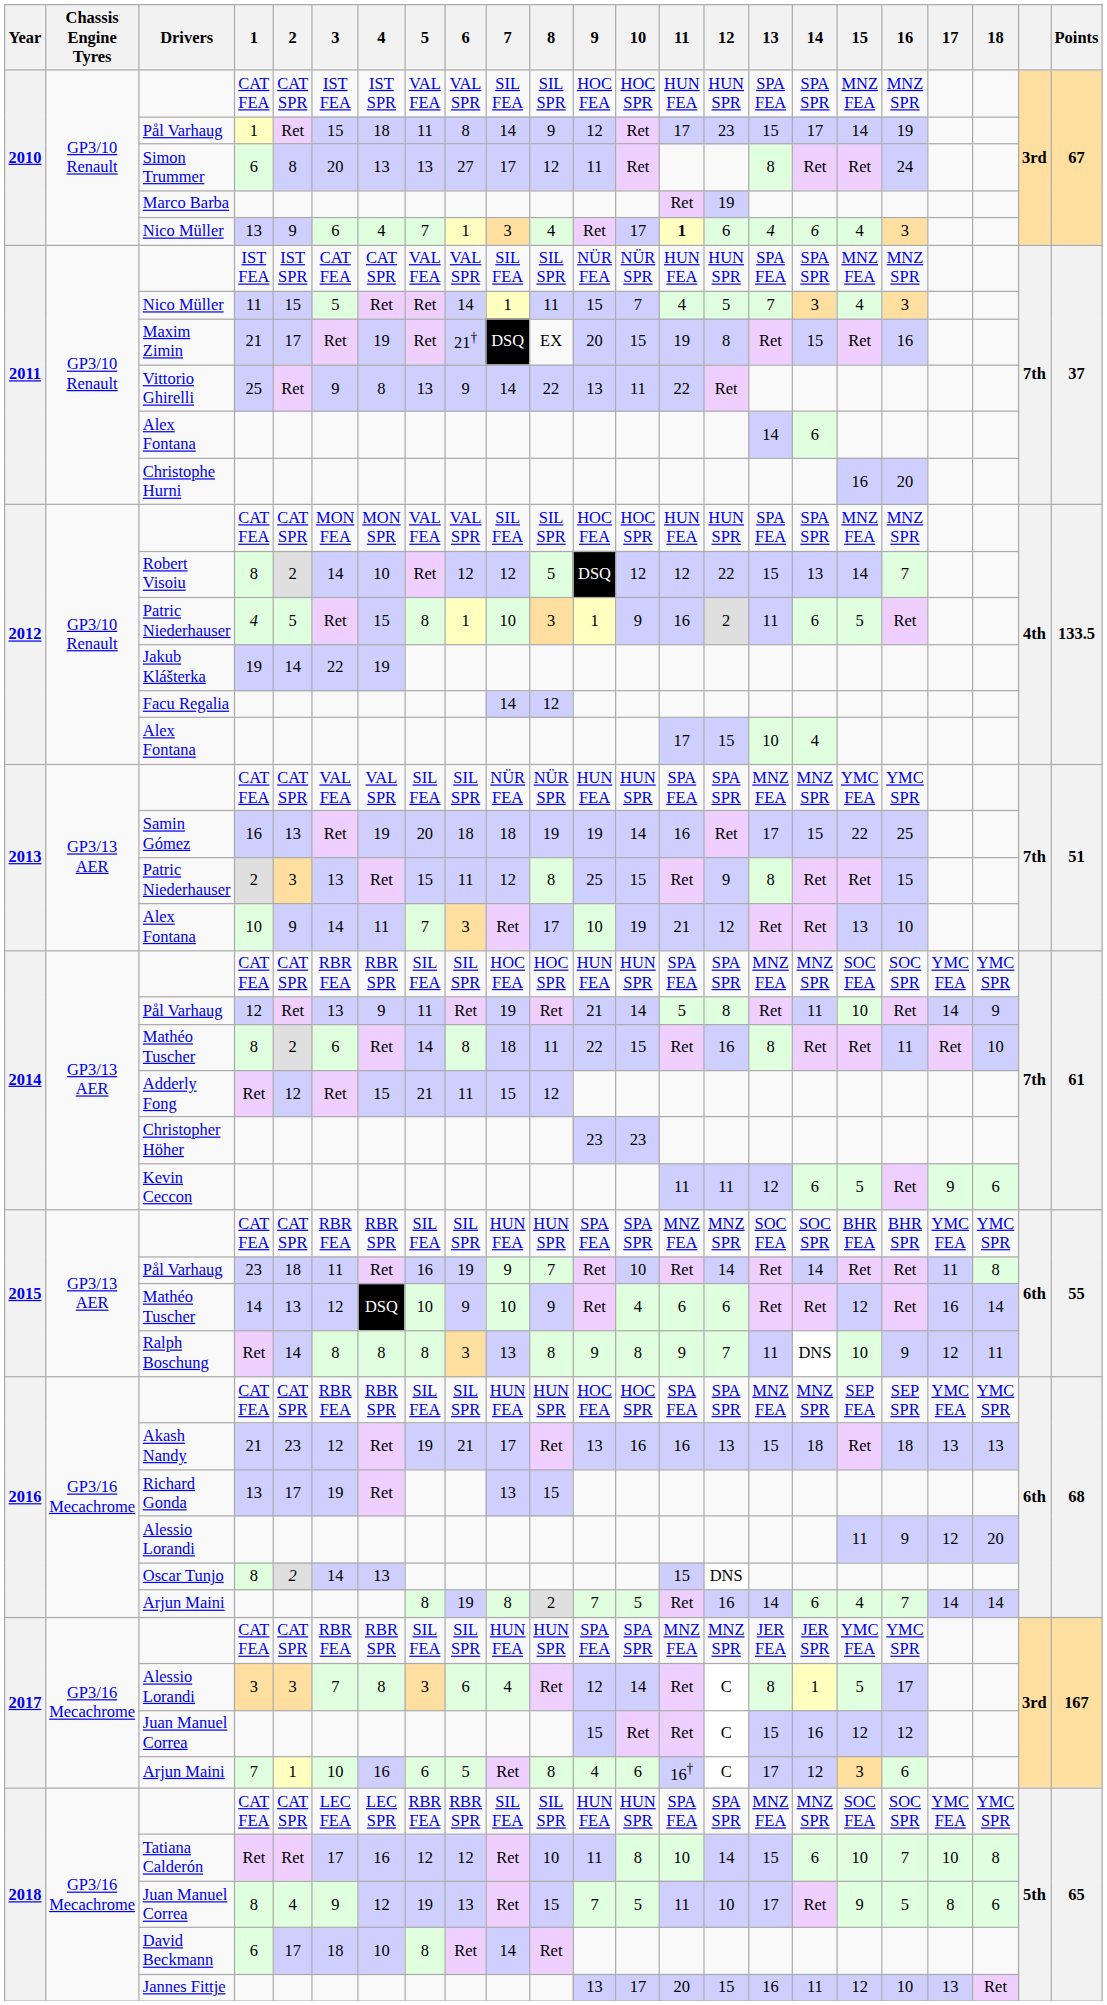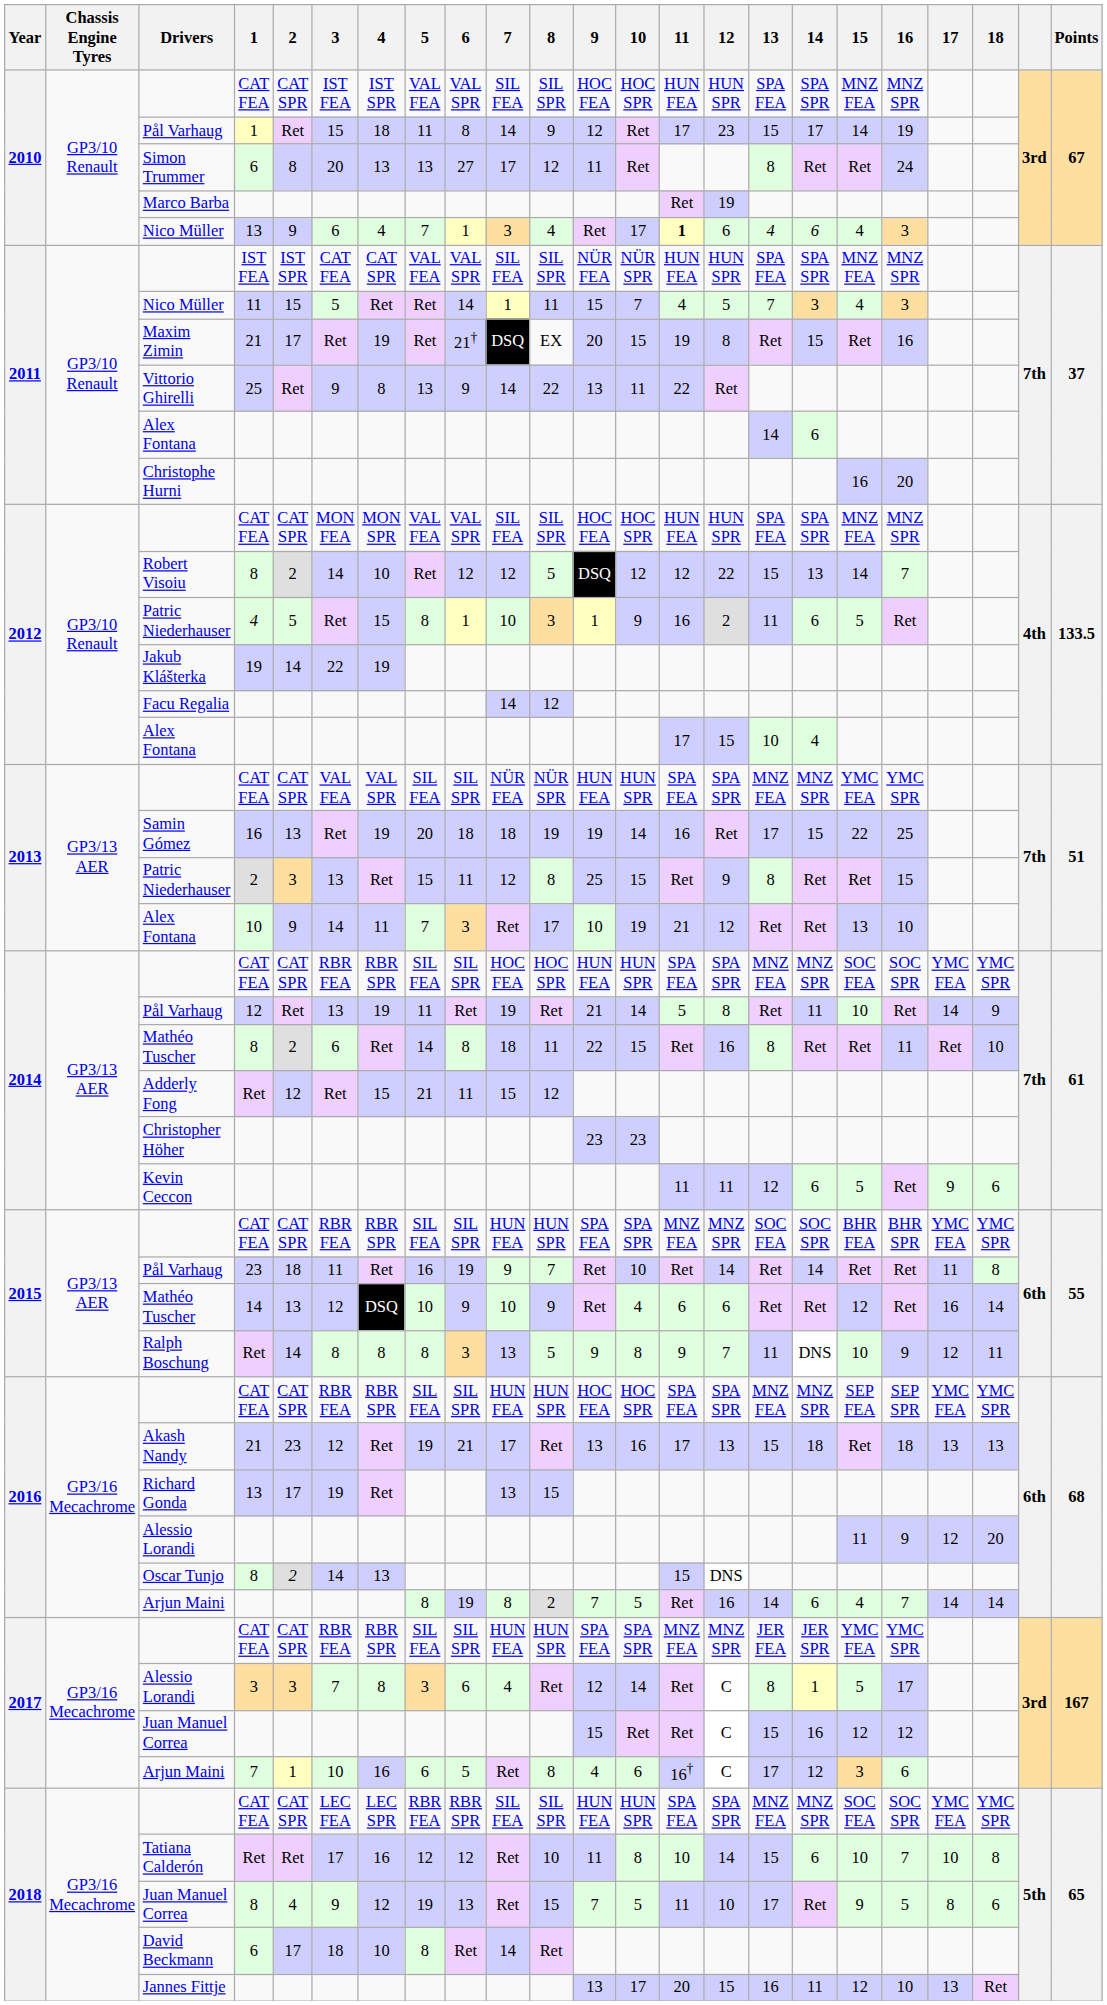2014 / Pål Varhaug | 4: 9 -> 19
Ralph Boschung | 8: 8 -> 5
Akash Nandy | 11: 16 -> 17
